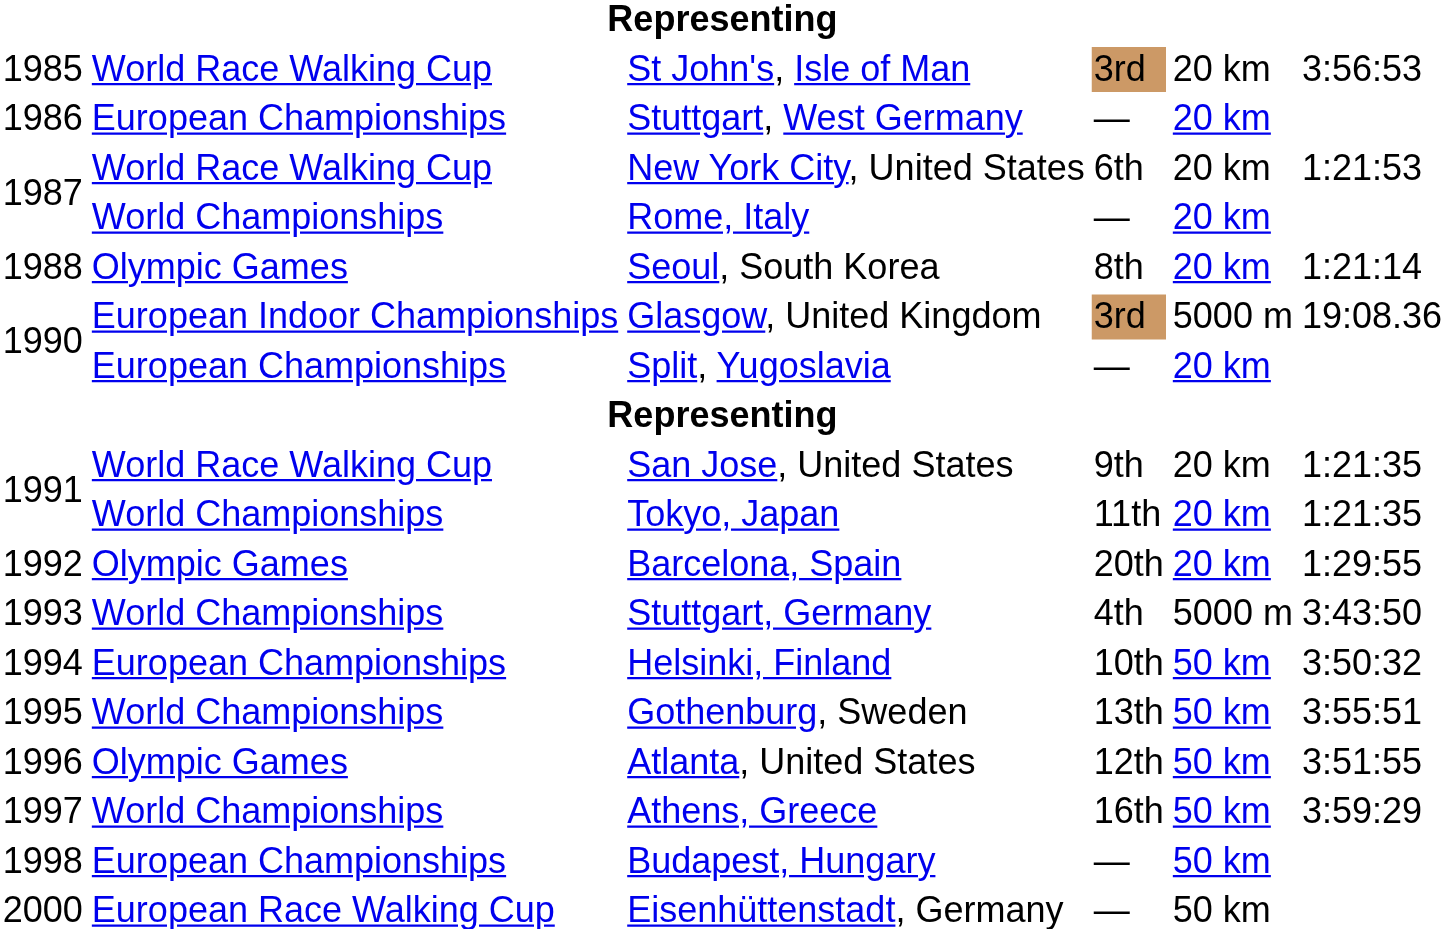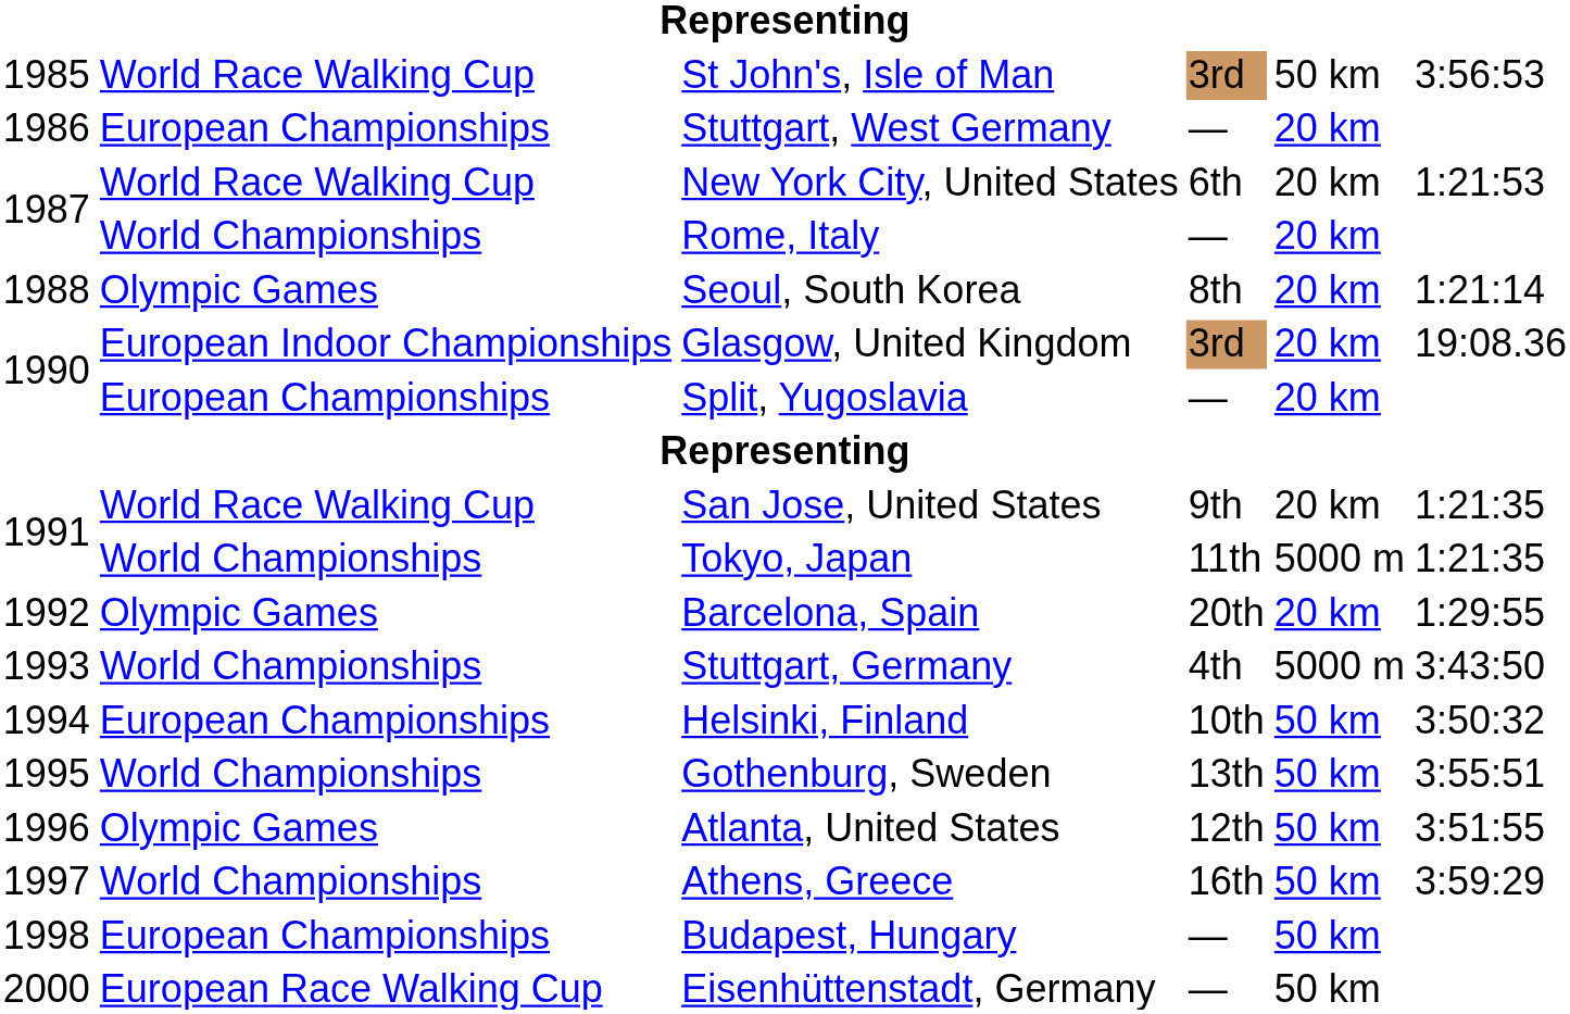St John's, Isle of Man | column 5: 20 km -> 50 km
Glasgow, United Kingdom | column 5: 5000 m -> 20 km
Tokyo, Japan | column 5: 20 km -> 5000 m
